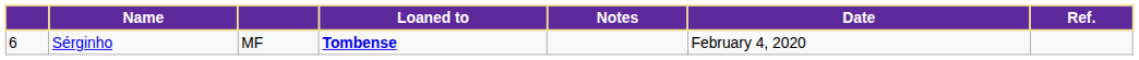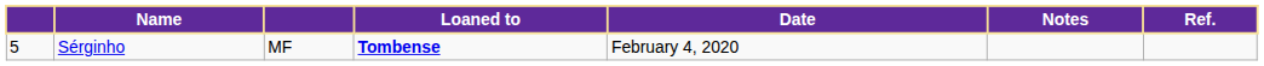columns swapped: Notes <-> Date
Sérginho | column 1: 6 -> 5
